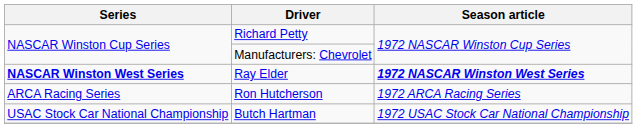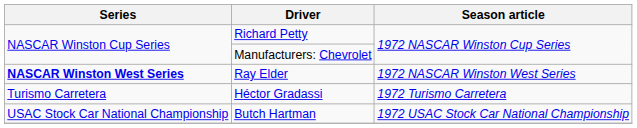Ray Elder | Season article: bold -> normal
- row: ARCA Racing Series | Ron Hutcherson | 1972 ARCA Racing Series
+ row: Turismo Carretera | Héctor Gradassi | 1972 Turismo Carretera
